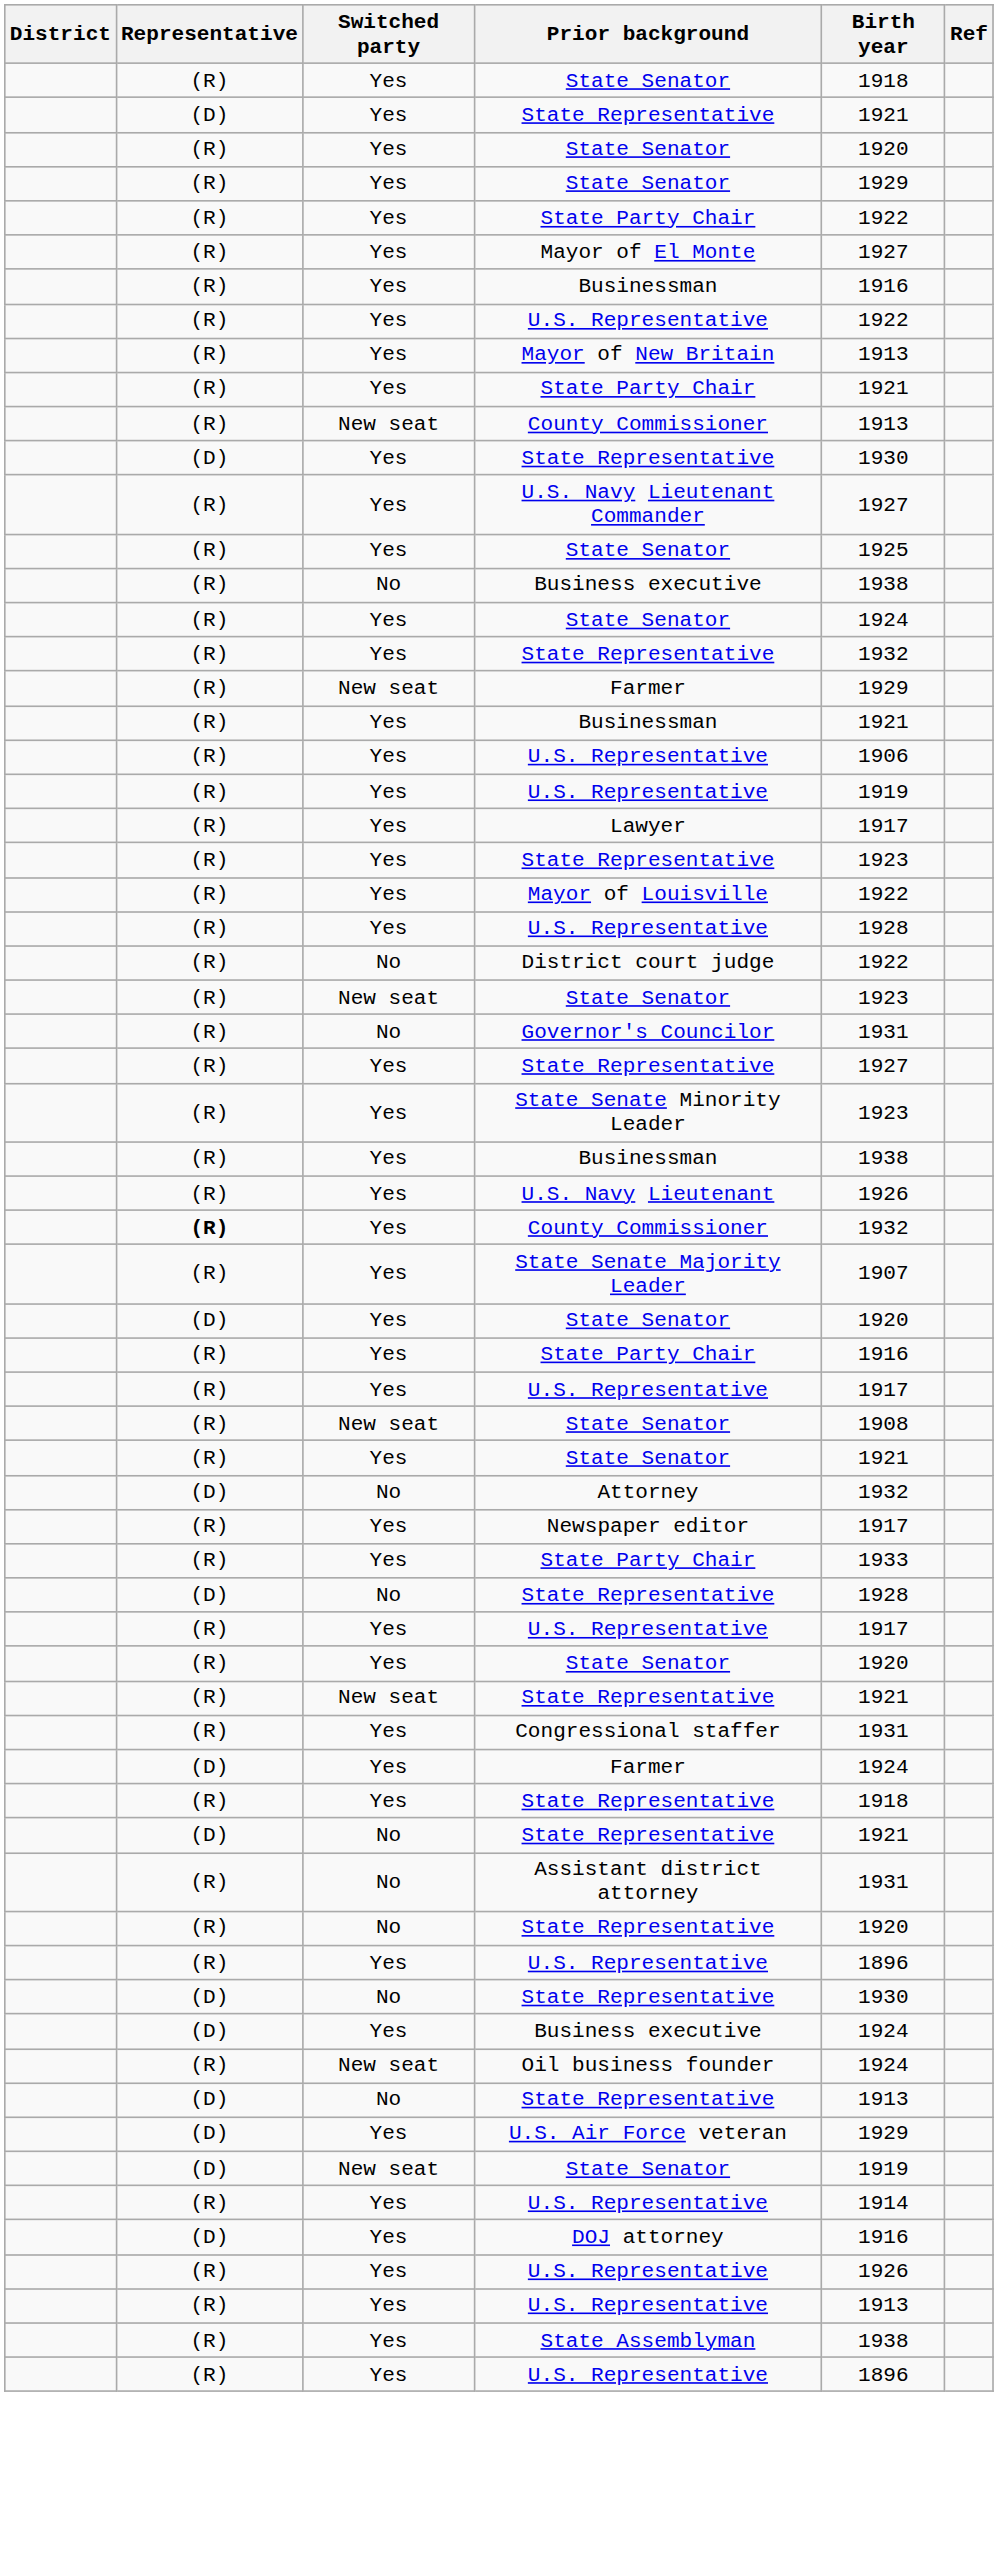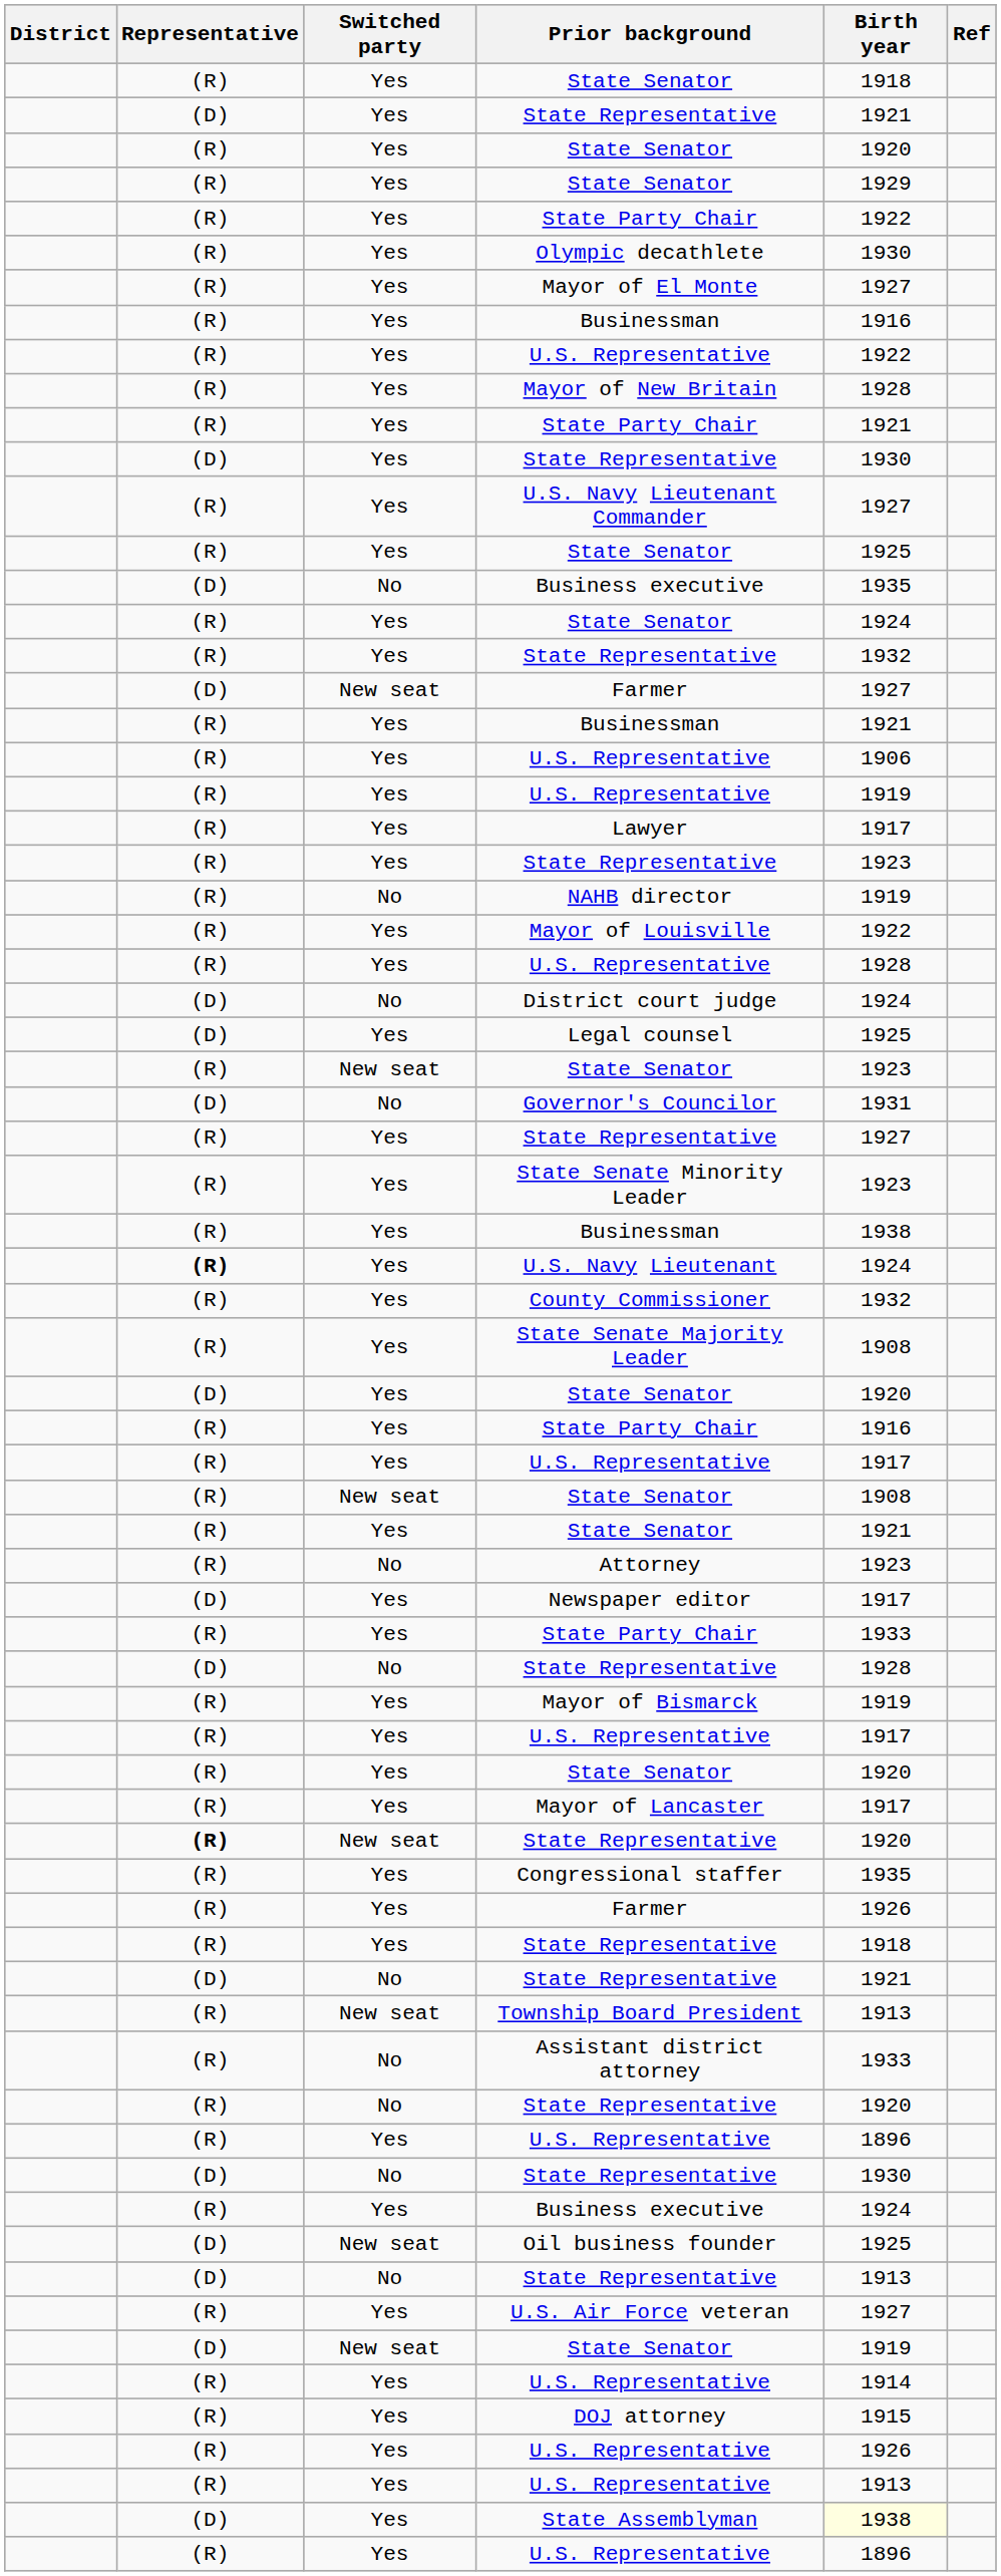+ row: (R) | Yes | Olympic decathlete | 1930
Mayor of New Britain | Birth year: 1913 -> 1928
- row: (R) | New seat | County Commissioner | 1913
No / Business executive | Representative: (R) -> (D)
No / Business executive | Birth year: 1938 -> 1935
New seat / Farmer | Representative: (R) -> (D)
New seat / Farmer | Birth year: 1929 -> 1927
+ row: (R) | No | NAHB director | 1919
District court judge | Representative: (R) -> (D)
District court judge | Birth year: 1922 -> 1924
+ row: (D) | Yes | Legal counsel | 1925
Governor's Councilor | Representative: (R) -> (D)
U.S. Navy Lieutenant | Representative: normal -> bold
U.S. Navy Lieutenant | Birth year: 1926 -> 1924
Yes / County Commissioner | Representative: bold -> normal
State Senate Majority Leader | Birth year: 1907 -> 1908
Attorney | Representative: (D) -> (R)
Attorney | Birth year: 1932 -> 1923
Newspaper editor | Representative: (R) -> (D)
+ row: (R) | Yes | Mayor of Bismarck | 1919
+ row: (R) | Yes | Mayor of Lancaster | 1917
New seat / State Representative | Representative: normal -> bold
New seat / State Representative | Birth year: 1921 -> 1920
Congressional staffer | Birth year: 1931 -> 1935
Yes / Farmer | Representative: (D) -> (R)
Yes / Farmer | Birth year: 1924 -> 1926
+ row: (R) | New seat | Township Board President | 1913
Assistant district attorney | Birth year: 1931 -> 1933
Yes / Business executive | Representative: (D) -> (R)
Oil business founder | Representative: (R) -> (D)
Oil business founder | Birth year: 1924 -> 1925
U.S. Air Force veteran | Representative: (D) -> (R)
U.S. Air Force veteran | Birth year: 1929 -> 1927
DOJ attorney | Representative: (D) -> (R)
DOJ attorney | Birth year: 1916 -> 1915
State Assemblyman | Representative: (R) -> (D)
State Assemblyman | Birth year: no background -> lightyellow background
